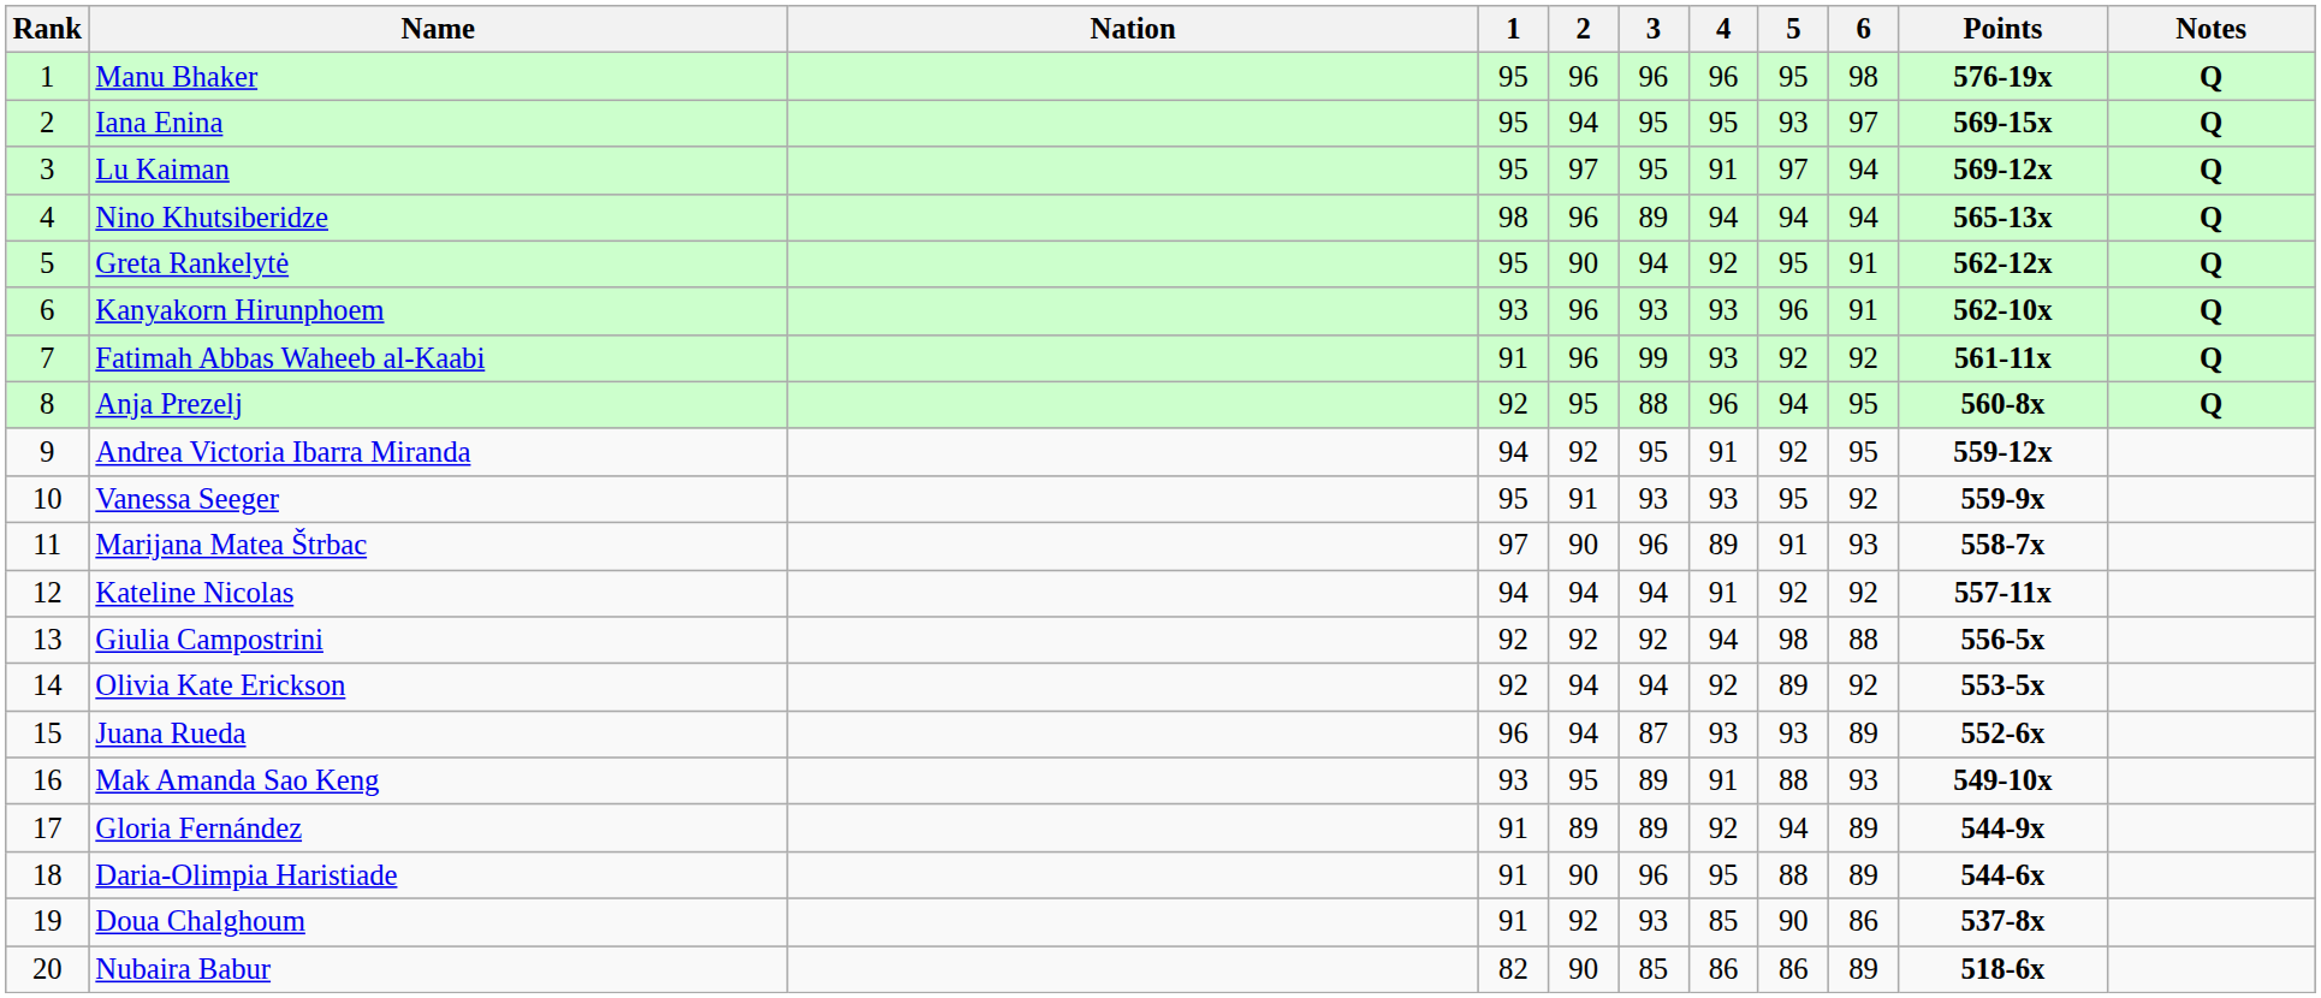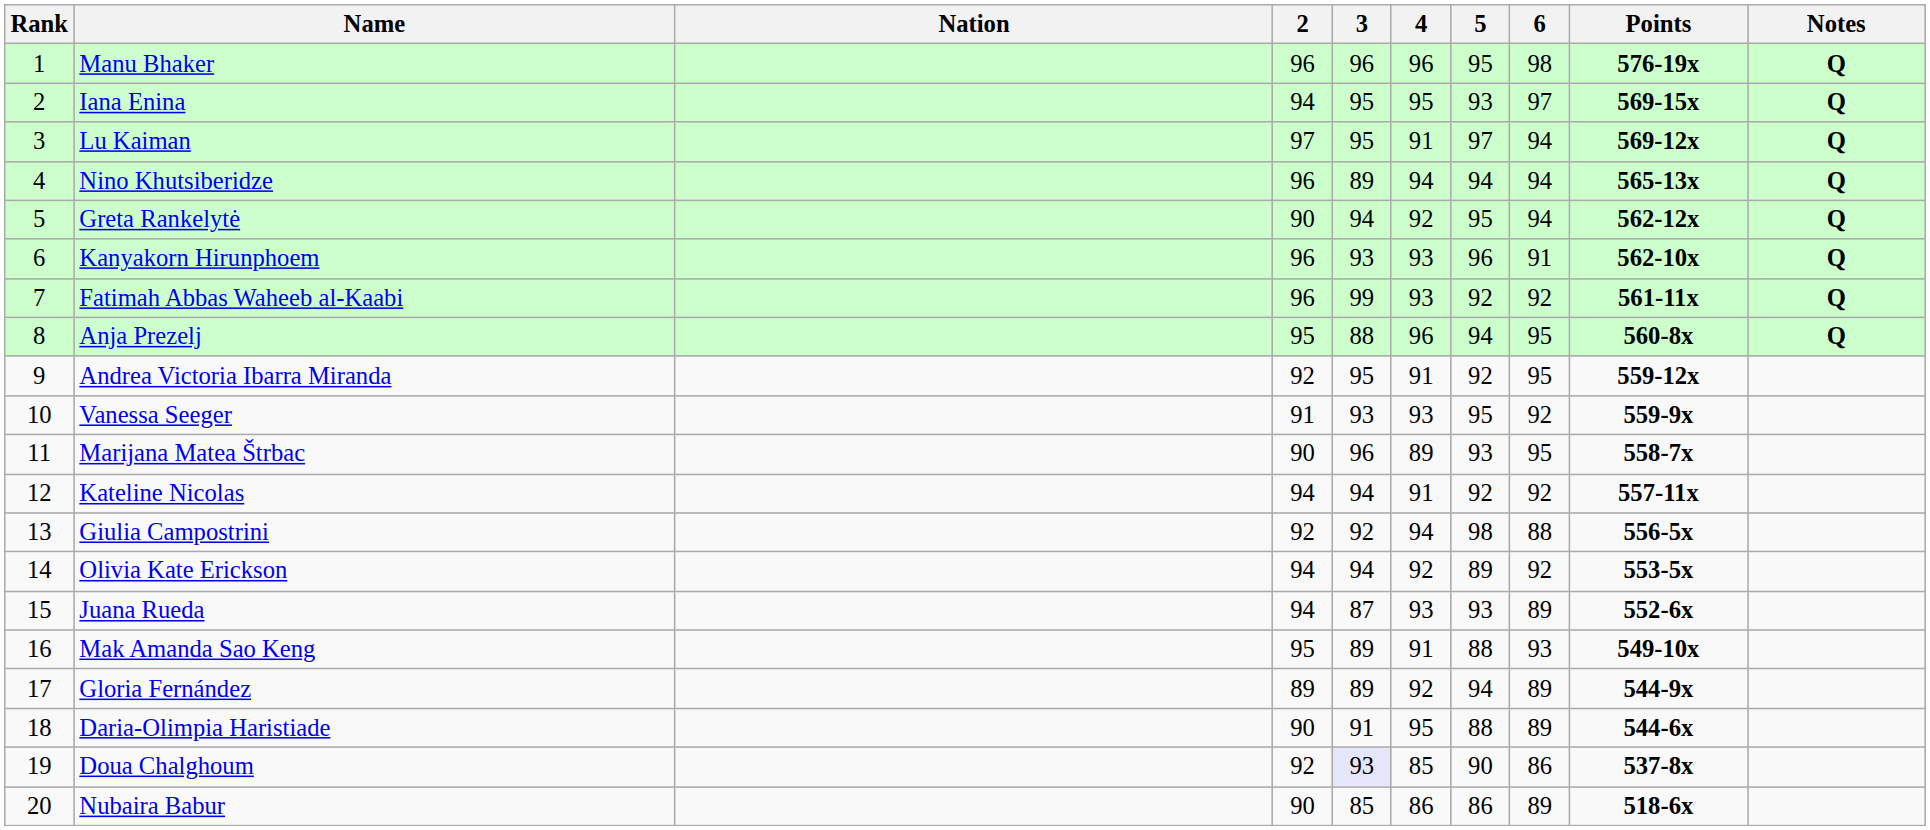- column: 1 | 95 | 95 | 95 | 98 | 95 | 93 | 91 | 92 | 94 | 95 | 97 | 94 | 92 | 92 | 96 | 93 | 91 | 91 | 91 | 82
Greta Rankelytė | 6: 91 -> 94
Marijana Matea Štrbac | 5: 91 -> 93
Marijana Matea Štrbac | 6: 93 -> 95
Daria-Olimpia Haristiade | 3: 96 -> 91
Doua Chalghoum | 3: no background -> lavender background
